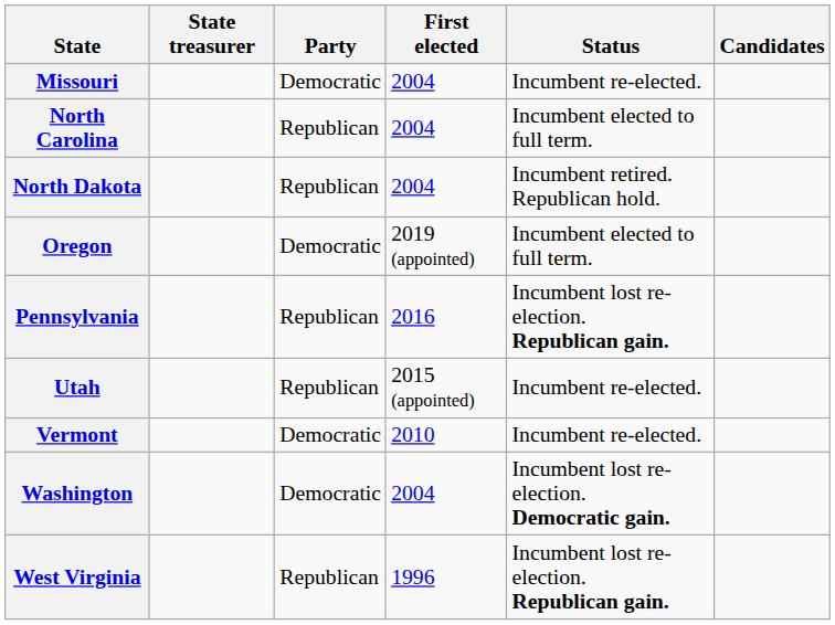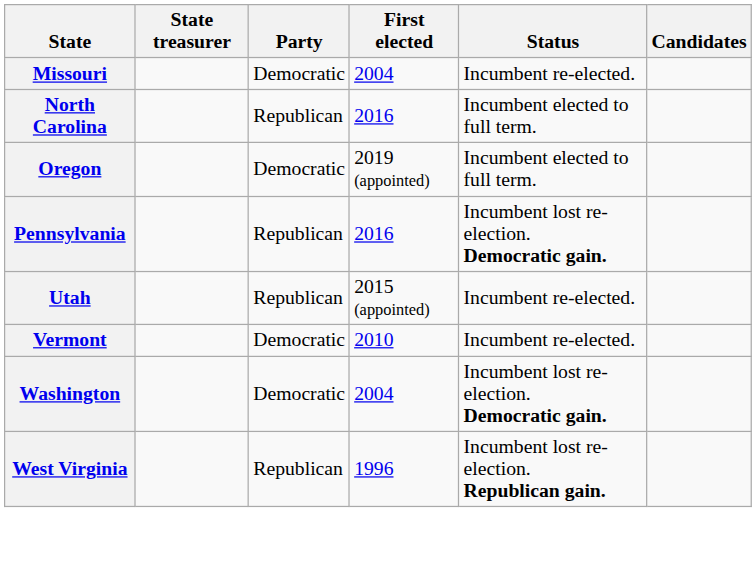North Carolina | First elected: 2004 -> 2016
- row: North Dakota | Republican | 2004 | Incumbent retired. Republican hold.
Pennsylvania | Status: Incumbent lost re-election. Republican gain. -> Incumbent lost re-election. Democratic gain.
